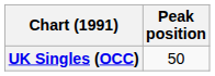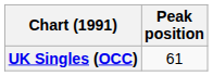UK Singles (OCC) | Peak position: 50 -> 61
